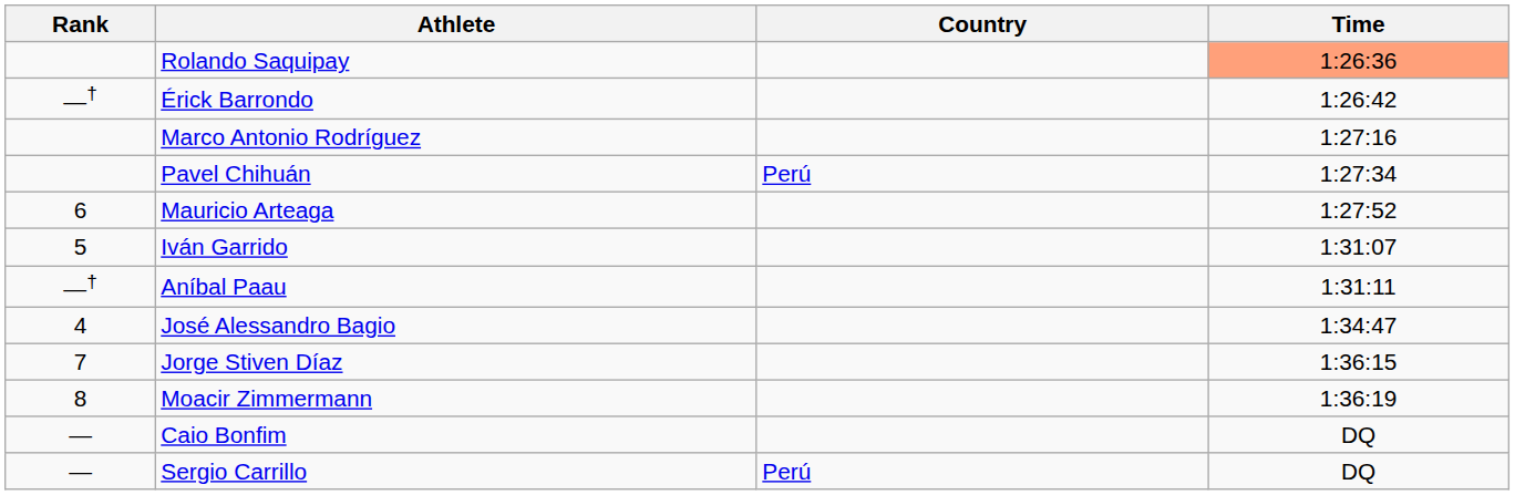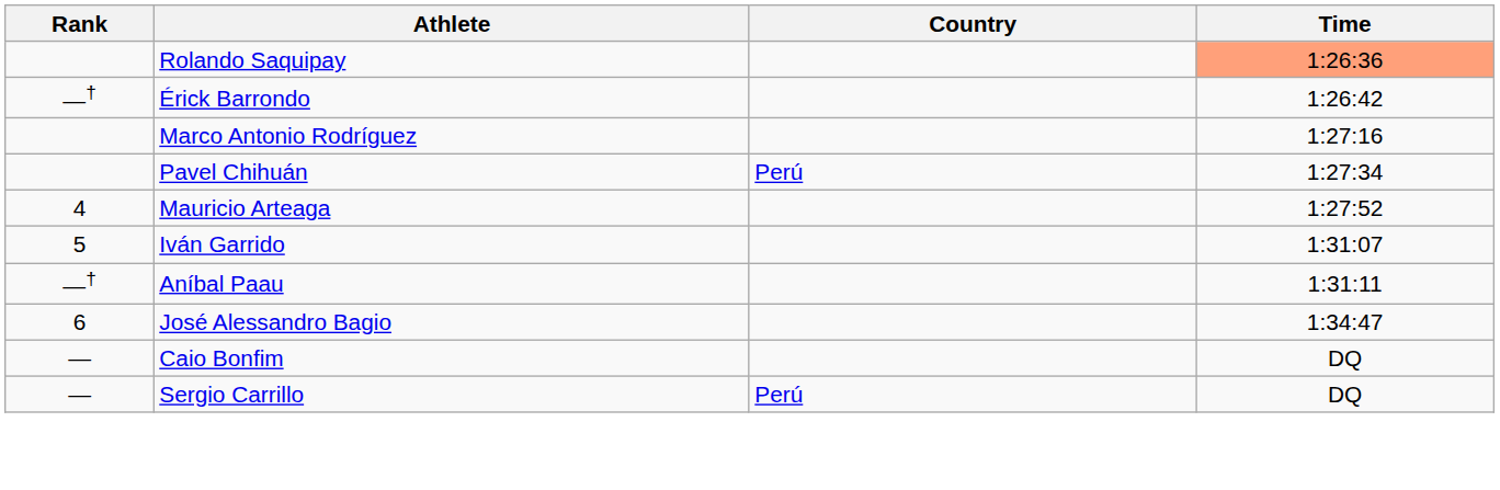Mauricio Arteaga | Rank: 6 -> 4
José Alessandro Bagio | Rank: 4 -> 6
- row: 7 | Jorge Stiven Díaz | 1:36:15
- row: 8 | Moacir Zimmermann | 1:36:19
